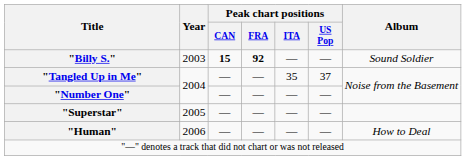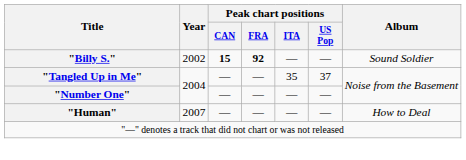"Billy S." | Year: 2003 -> 2002
- row: "Superstar" | 2005 | — | — | — | —
"Human" | Year: 2006 -> 2007
